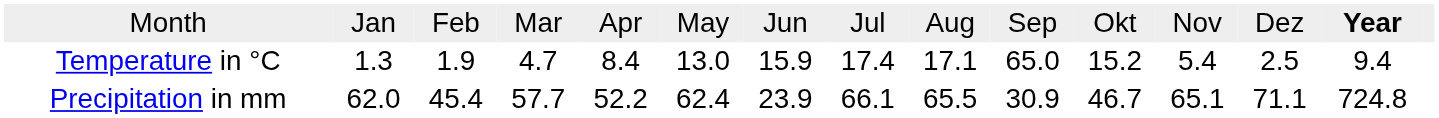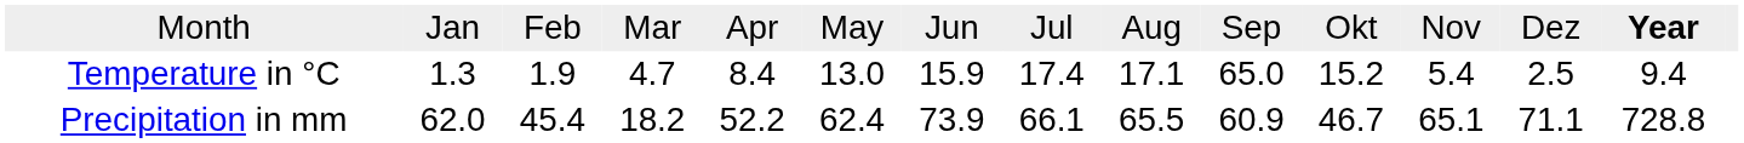Precipitation in mm | column 4: 57.7 -> 18.2
Precipitation in mm | column 7: 23.9 -> 73.9
Precipitation in mm | column 10: 30.9 -> 60.9
Precipitation in mm | column 14: 724.8 -> 728.8
